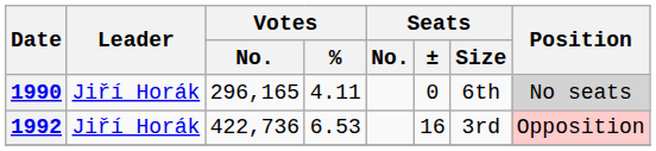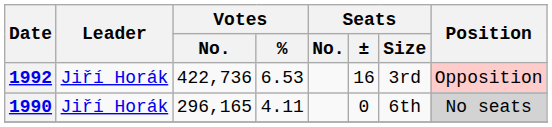rows swapped: 1990 <-> 1992
